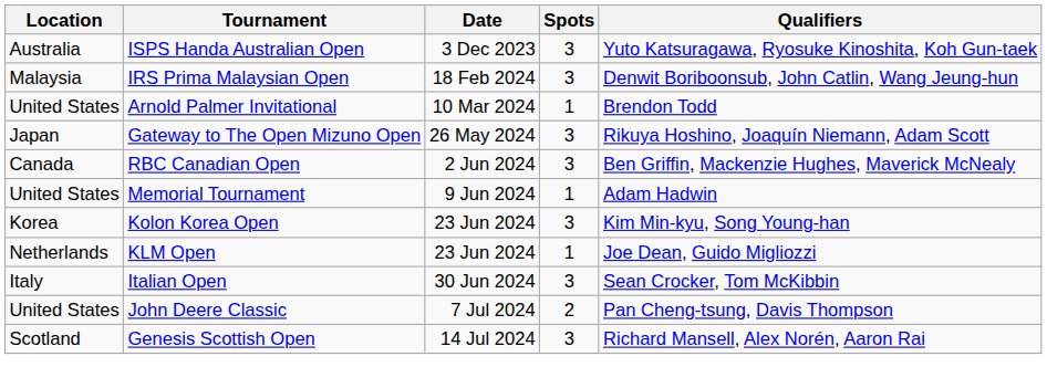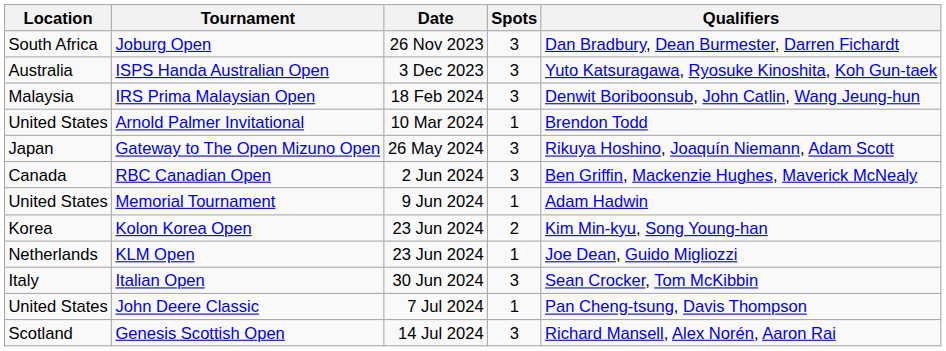+ row: South Africa | Joburg Open | 26 Nov 2023 | 3 | Dan Bradbury, Dean Burmester, Darren Fichardt
Kolon Korea Open | Spots: 3 -> 2
John Deere Classic | Spots: 2 -> 1
